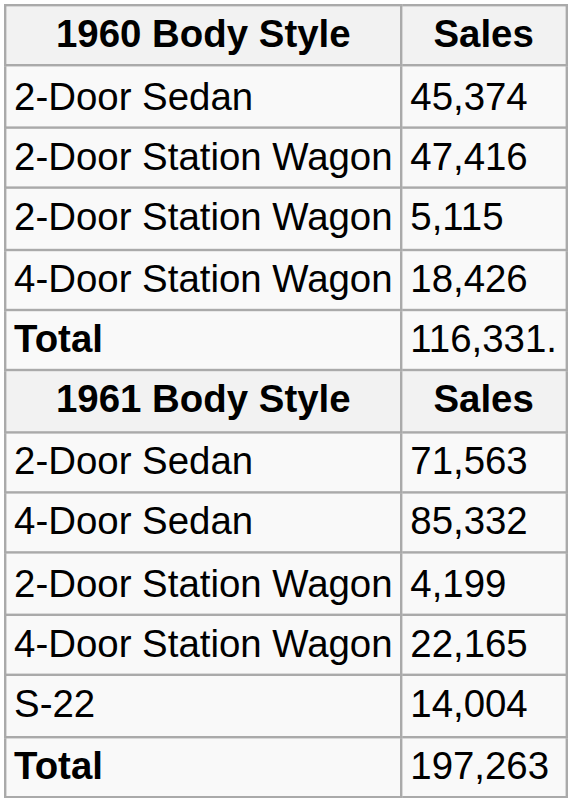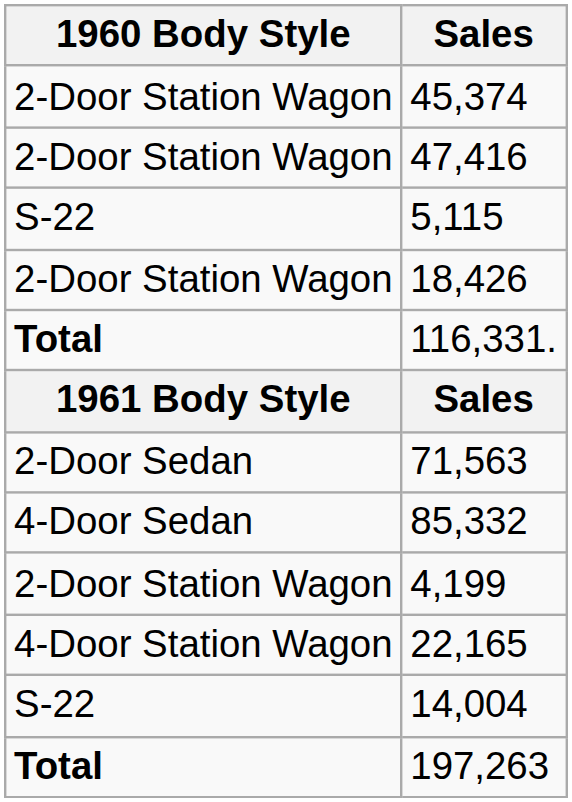45,374 | 1960 Body Style: 2-Door Sedan -> 2-Door Station Wagon
5,115 | 1960 Body Style: 2-Door Station Wagon -> S-22
18,426 | 1960 Body Style: 4-Door Station Wagon -> 2-Door Station Wagon
